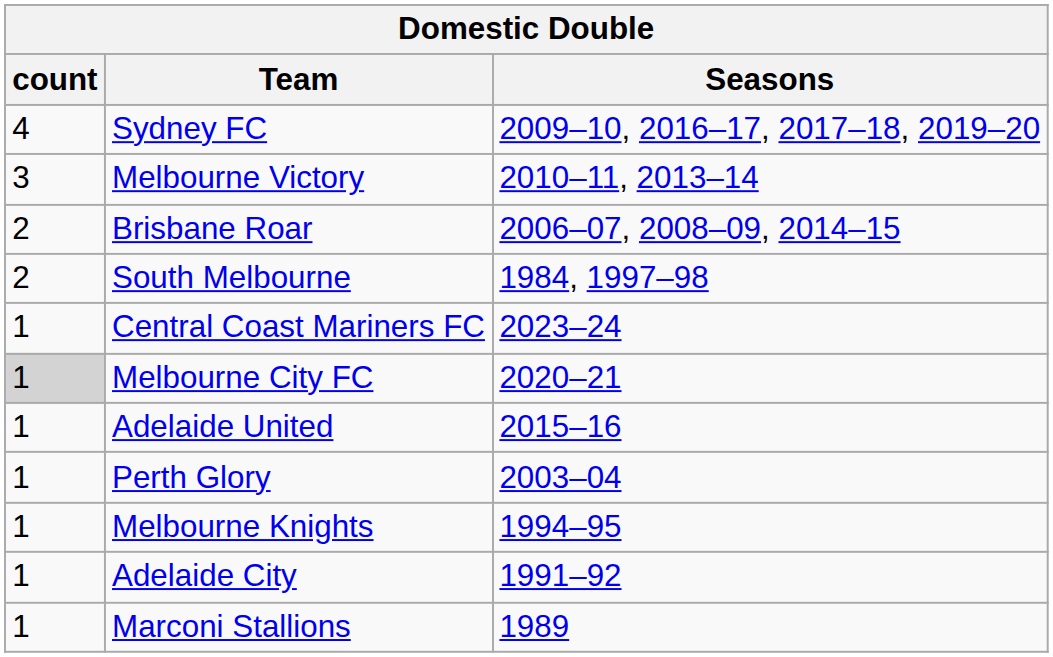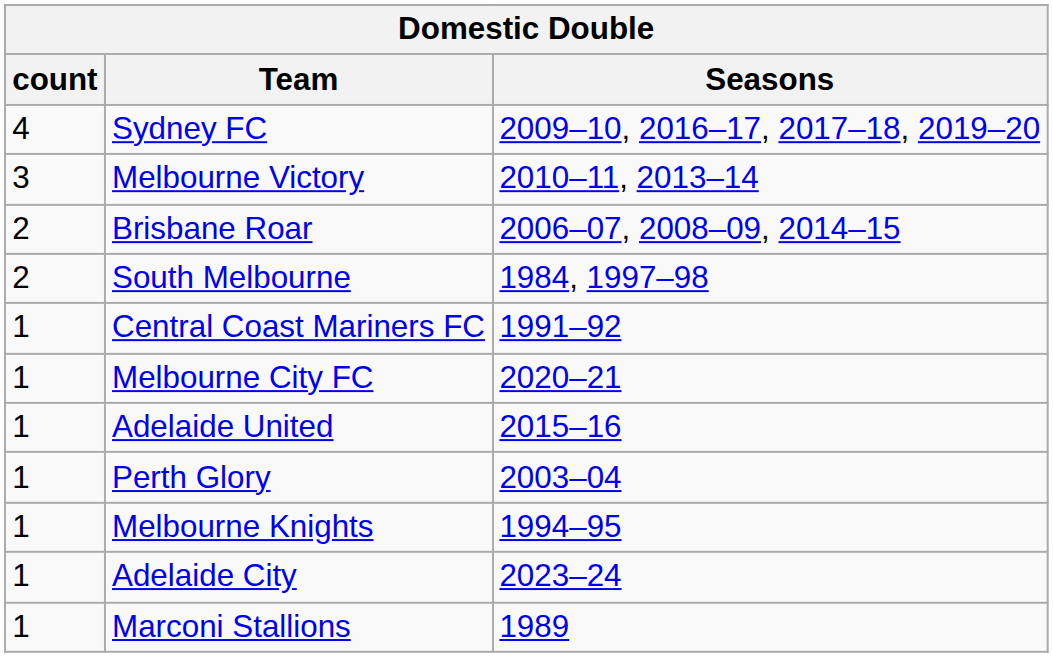Central Coast Mariners FC | Seasons: 2023–24 -> 1991–92
Melbourne City FC | count: lightgrey background -> no background
Adelaide City | Seasons: 1991–92 -> 2023–24
